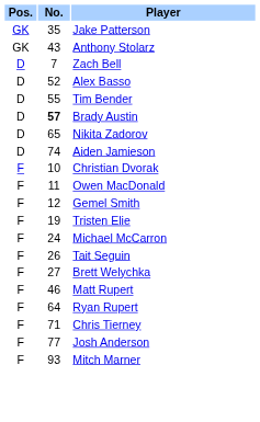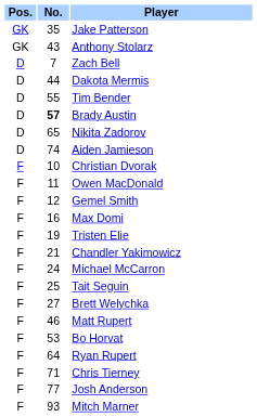+ row: D | 44 | Dakota Mermis
- row: D | 52 | Alex Basso
+ row: F | 16 | Max Domi
+ row: F | 21 | Chandler Yakimowicz
Tait Seguin | No.: 26 -> 25
+ row: F | 53 | Bo Horvat
